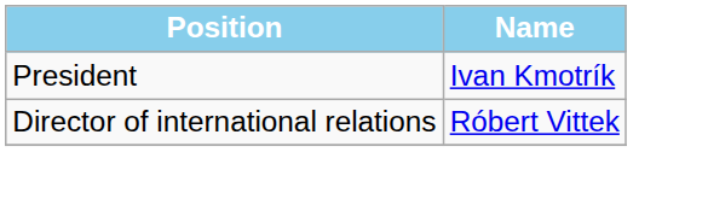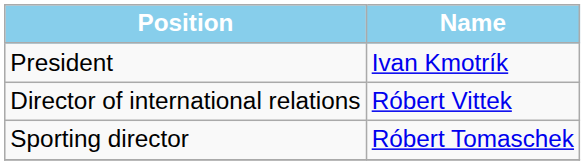+ row: Sporting director | Róbert Tomaschek
